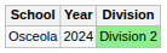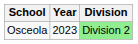Osceola | Year: 2024 -> 2023
